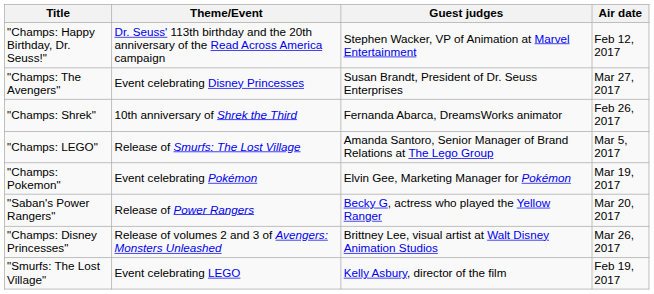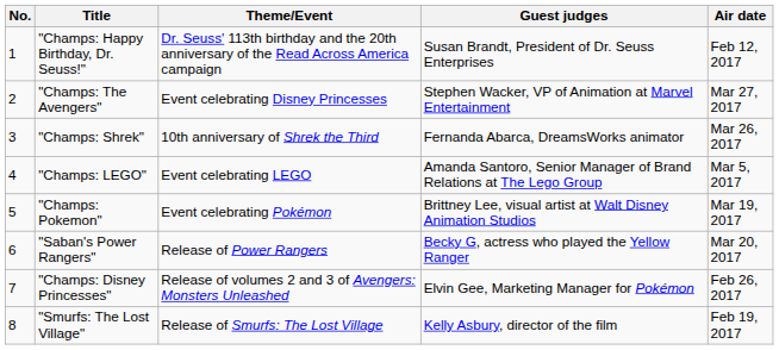+ column: No. | 1 | 2 | 3 | 4 | 5 | 6 | 7 | 8
"Champs: Happy Birthday, Dr. Seuss!" | Guest judges: Stephen Wacker, VP of Animation at Marvel Entertainment -> Susan Brandt, President of Dr. Seuss Enterprises
"Champs: The Avengers" | Guest judges: Susan Brandt, President of Dr. Seuss Enterprises -> Stephen Wacker, VP of Animation at Marvel Entertainment
"Champs: Shrek" | Air date: Feb 26, 2017 -> Mar 26, 2017
"Champs: LEGO" | Theme/Event: Release of Smurfs: The Lost Village -> Event celebrating LEGO
"Champs: Pokemon" | Guest judges: Elvin Gee, Marketing Manager for Pokémon -> Brittney Lee, visual artist at Walt Disney Animation Studios
"Champs: Disney Princesses" | Guest judges: Brittney Lee, visual artist at Walt Disney Animation Studios -> Elvin Gee, Marketing Manager for Pokémon
"Champs: Disney Princesses" | Air date: Mar 26, 2017 -> Feb 26, 2017
"Smurfs: The Lost Village" | Theme/Event: Event celebrating LEGO -> Release of Smurfs: The Lost Village
